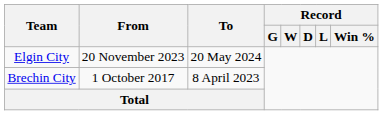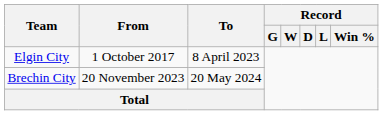Elgin City | From: 20 November 2023 -> 1 October 2017
Elgin City | To: 20 May 2024 -> 8 April 2023
Brechin City | From: 1 October 2017 -> 20 November 2023
Brechin City | To: 8 April 2023 -> 20 May 2024
